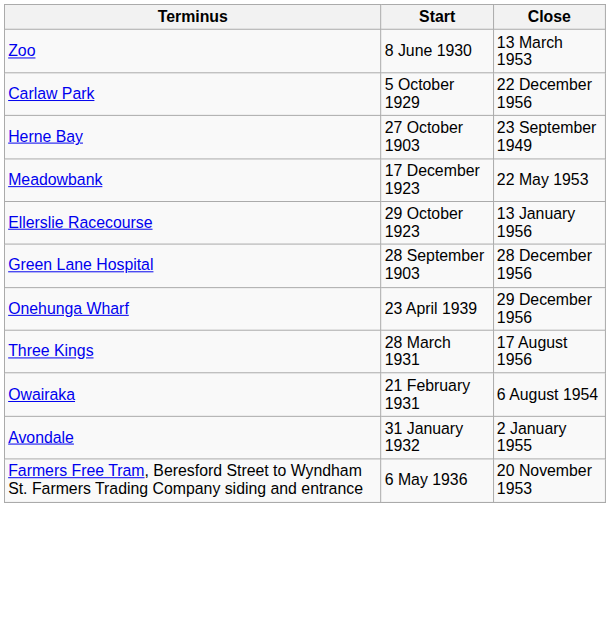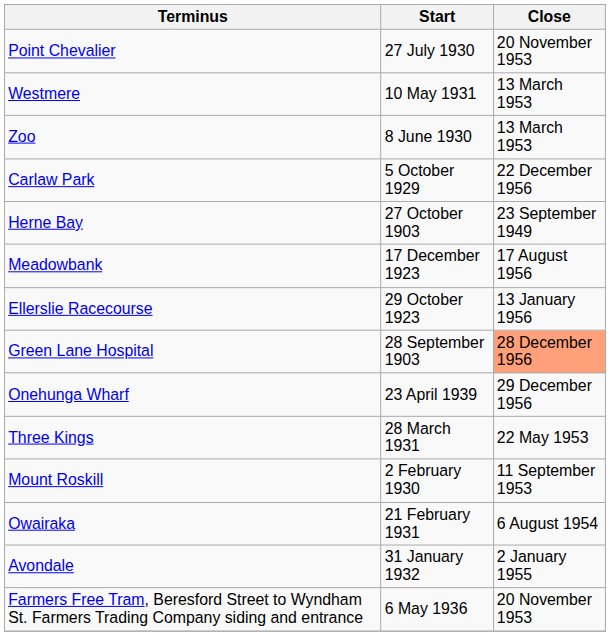+ row: Point Chevalier | 27 July 1930 | 20 November 1953
+ row: Westmere | 10 May 1931 | 13 March 1953
Meadowbank | Close: 22 May 1953 -> 17 August 1956
Green Lane Hospital | Close: no background -> lightsalmon background
Three Kings | Close: 17 August 1956 -> 22 May 1953
+ row: Mount Roskill | 2 February 1930 | 11 September 1953
